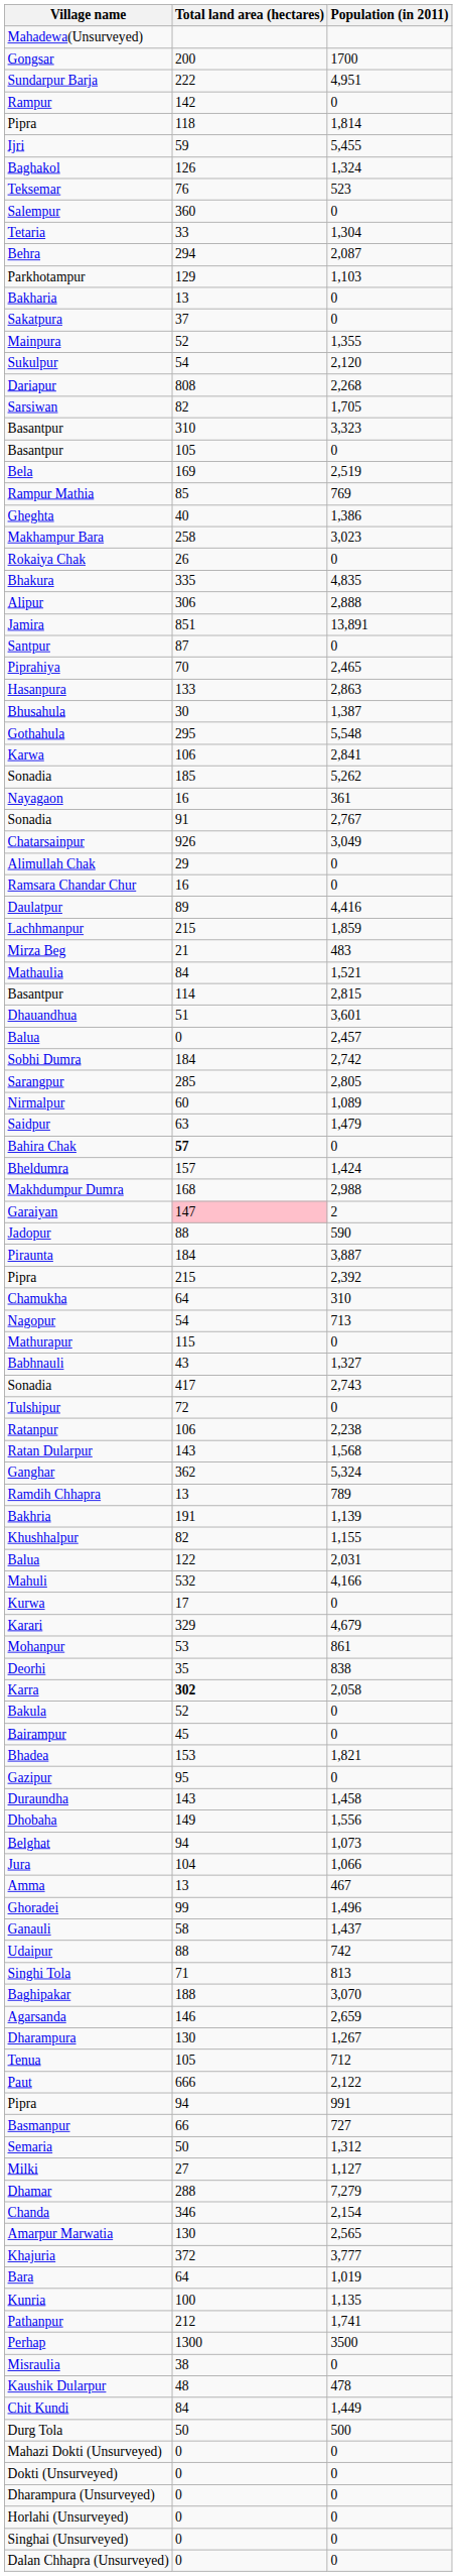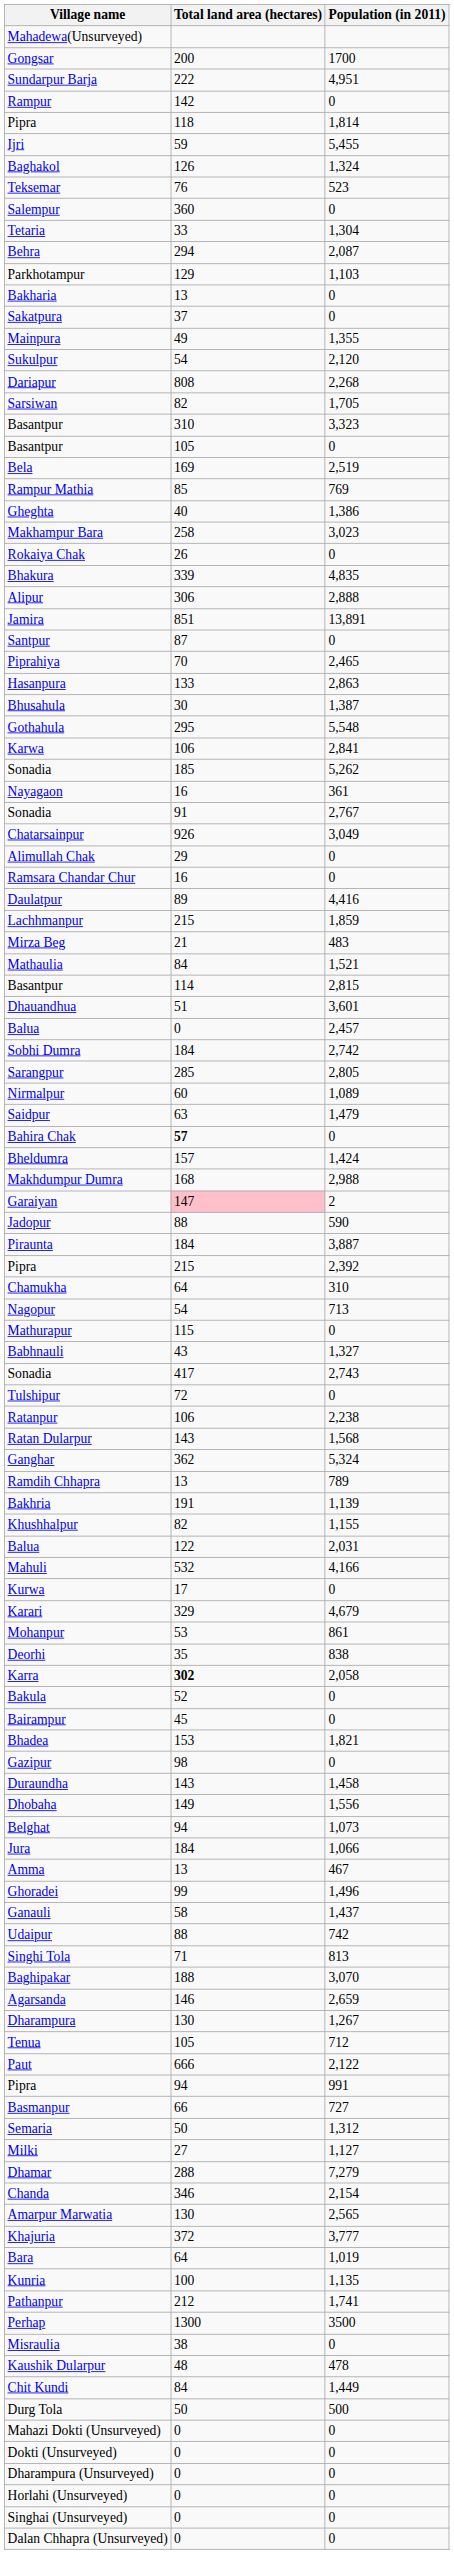Mainpura | Total land area (hectares): 52 -> 49
Bhakura | Total land area (hectares): 335 -> 339
Gazipur | Total land area (hectares): 95 -> 98
Jura | Total land area (hectares): 104 -> 184
